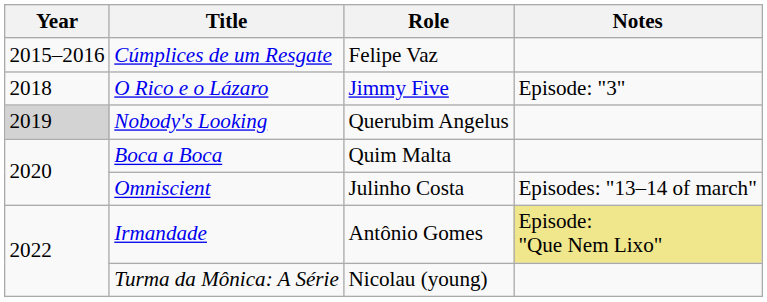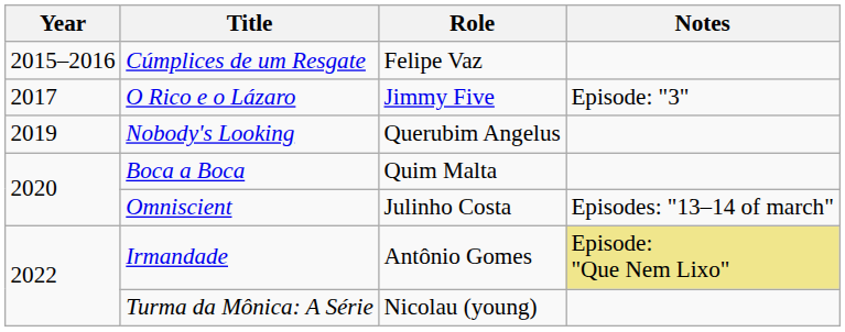O Rico e o Lázaro | Year: 2018 -> 2017
Nobody's Looking | Year: lightgrey background -> no background
